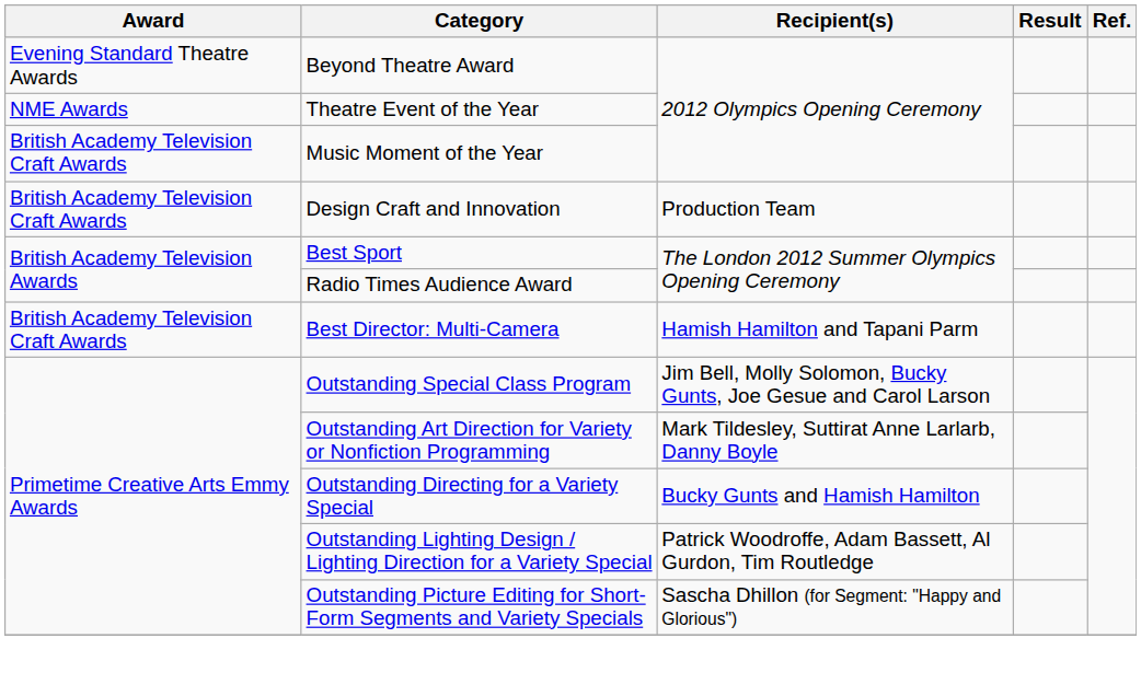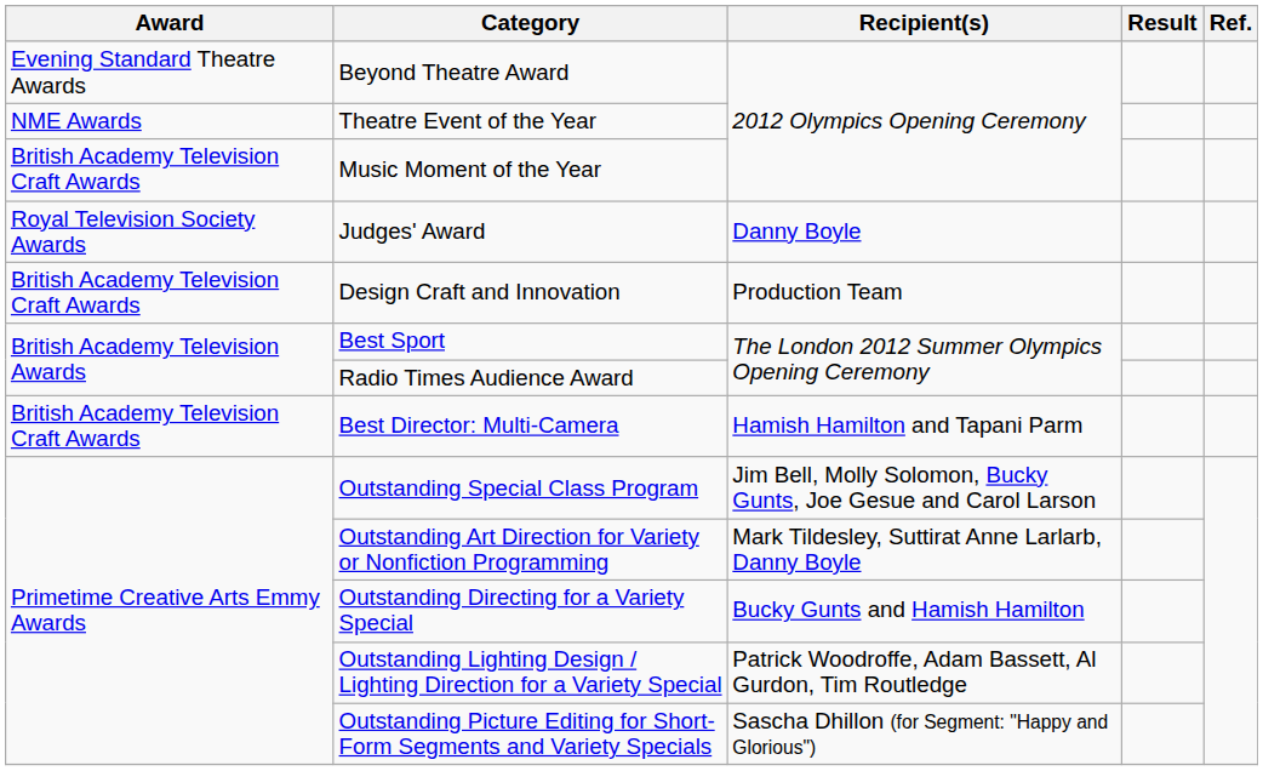+ row: Royal Television Society Awards | Judges' Award | Danny Boyle
